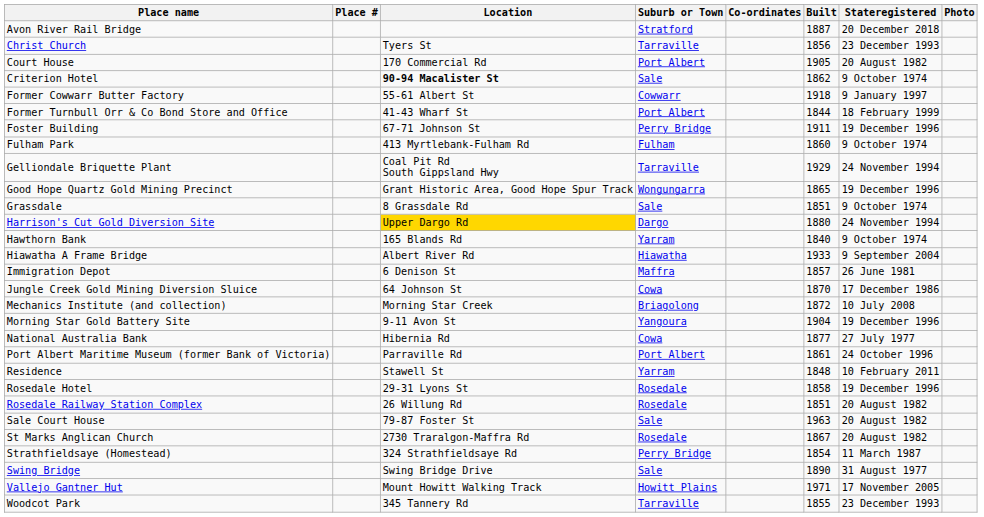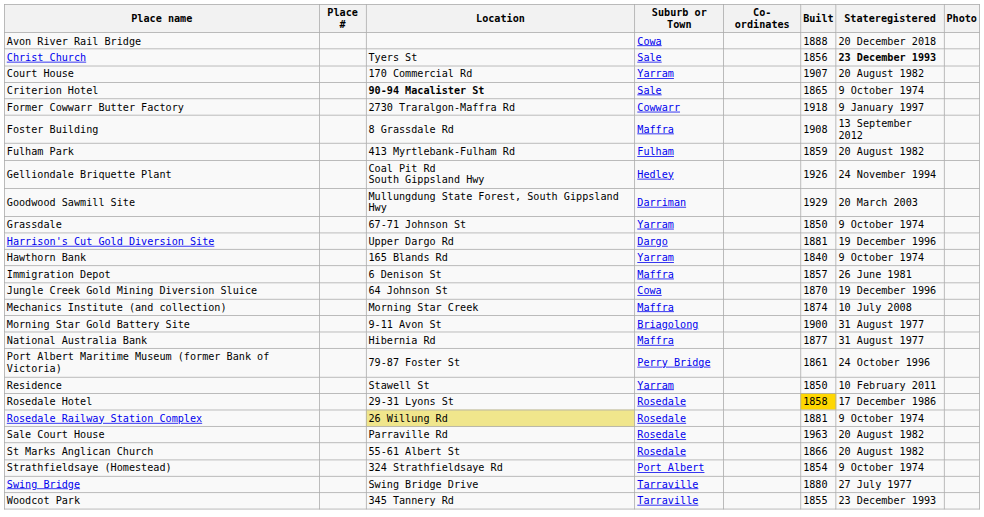Avon River Rail Bridge | Suburb or Town: Stratford -> Cowa
Avon River Rail Bridge | Built: 1887 -> 1888
Christ Church | Suburb or Town: Tarraville -> Sale
Christ Church | Stateregistered: normal -> bold
Court House | Suburb or Town: Port Albert -> Yarram
Court House | Built: 1905 -> 1907
Criterion Hotel | Built: 1862 -> 1865
Former Cowwarr Butter Factory | Location: 55-61 Albert St -> 2730 Traralgon-Maffra Rd
- row: Former Turnbull Orr & Co Bond Store and Office | 41-43 Wharf St | Port Albert | 1844 | 18 February 1999
Foster Building | Location: 67-71 Johnson St -> 8 Grassdale Rd
Foster Building | Suburb or Town: Perry Bridge -> Maffra
Foster Building | Built: 1911 -> 1908
Foster Building | Stateregistered: 19 December 1996 -> 13 September 2012
Fulham Park | Built: 1860 -> 1859
Fulham Park | Stateregistered: 9 October 1974 -> 20 August 1982
Gelliondale Briquette Plant | Suburb or Town: Tarraville -> Hedley
Gelliondale Briquette Plant | Built: 1929 -> 1926
- row: Good Hope Quartz Gold Mining Precinct | Grant Historic Area, Good Hope Spur Track | Wongungarra | 1865 | 19 December 1996
+ row: Goodwood Sawmill Site | Mullungdung State Forest, South Gippsland Hwy | Darriman | 1929 | 20 March 2003
Grassdale | Location: 8 Grassdale Rd -> 67-71 Johnson St
Grassdale | Suburb or Town: Sale -> Yarram
Grassdale | Built: 1851 -> 1850
Harrison's Cut Gold Diversion Site | Location: gold background -> no background
Harrison's Cut Gold Diversion Site | Built: 1880 -> 1881
Harrison's Cut Gold Diversion Site | Stateregistered: 24 November 1994 -> 19 December 1996
- row: Hiawatha A Frame Bridge | Albert River Rd | Hiawatha | 1933 | 9 September 2004
Jungle Creek Gold Mining Diversion Sluice | Stateregistered: 17 December 1986 -> 19 December 1996
Mechanics Institute (and collection) | Suburb or Town: Briagolong -> Maffra
Mechanics Institute (and collection) | Built: 1872 -> 1874
Morning Star Gold Battery Site | Suburb or Town: Yangoura -> Briagolong
Morning Star Gold Battery Site | Built: 1904 -> 1900
Morning Star Gold Battery Site | Stateregistered: 19 December 1996 -> 31 August 1977
National Australia Bank | Suburb or Town: Cowa -> Maffra
National Australia Bank | Stateregistered: 27 July 1977 -> 31 August 1977
Port Albert Maritime Museum (former Bank of Victoria) | Location: Parraville Rd -> 79-87 Foster St
Port Albert Maritime Museum (former Bank of Victoria) | Suburb or Town: Port Albert -> Perry Bridge
Residence | Built: 1848 -> 1850
Rosedale Hotel | Built: no background -> gold background
Rosedale Hotel | Stateregistered: 19 December 1996 -> 17 December 1986
Rosedale Railway Station Complex | Location: no background -> khaki background
Rosedale Railway Station Complex | Built: 1851 -> 1881
Rosedale Railway Station Complex | Stateregistered: 20 August 1982 -> 9 October 1974
Sale Court House | Location: 79-87 Foster St -> Parraville Rd
Sale Court House | Suburb or Town: Sale -> Rosedale
St Marks Anglican Church | Location: 2730 Traralgon-Maffra Rd -> 55-61 Albert St
St Marks Anglican Church | Built: 1867 -> 1866
Strathfieldsaye (Homestead) | Suburb or Town: Perry Bridge -> Port Albert
Strathfieldsaye (Homestead) | Stateregistered: 11 March 1987 -> 9 October 1974
Swing Bridge | Suburb or Town: Sale -> Tarraville
Swing Bridge | Built: 1890 -> 1880
Swing Bridge | Stateregistered: 31 August 1977 -> 27 July 1977
- row: Vallejo Gantner Hut | Mount Howitt Walking Track | Howitt Plains | 1971 | 17 November 2005
